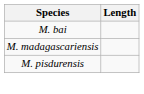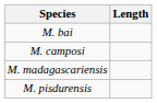+ row: M. camposi
